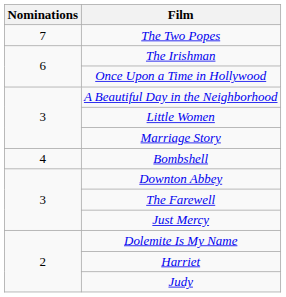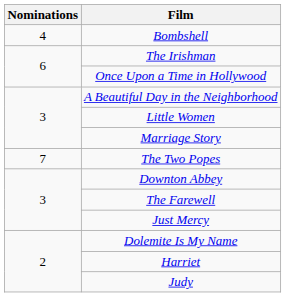rows swapped: The Two Popes <-> Bombshell
